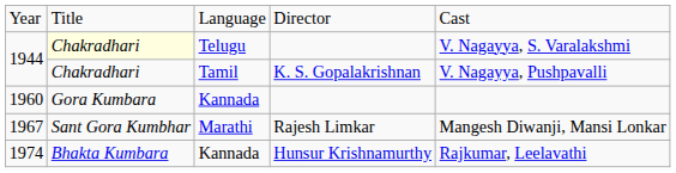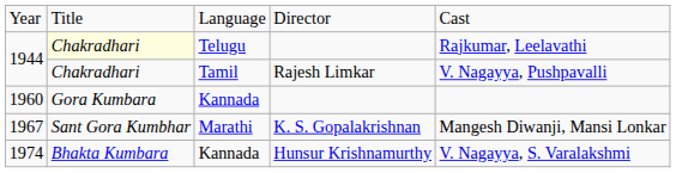1944 / Telugu | column 5: V. Nagayya, S. Varalakshmi -> Rajkumar, Leelavathi
1944 / Tamil | column 4: K. S. Gopalakrishnan -> Rajesh Limkar
1967 | column 4: Rajesh Limkar -> K. S. Gopalakrishnan
1974 | column 5: Rajkumar, Leelavathi -> V. Nagayya, S. Varalakshmi
